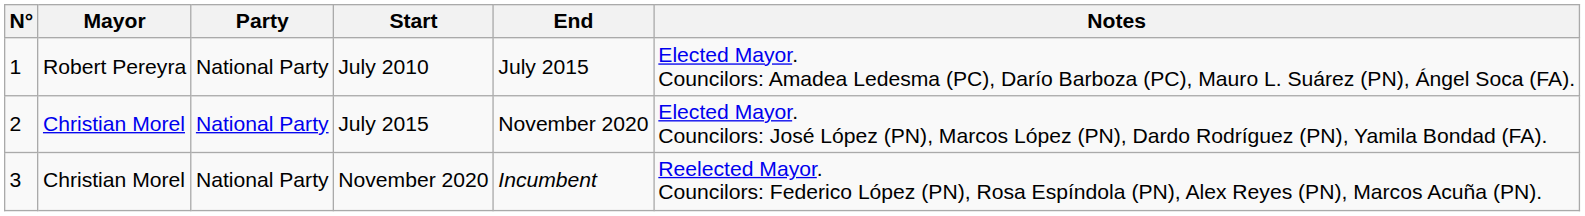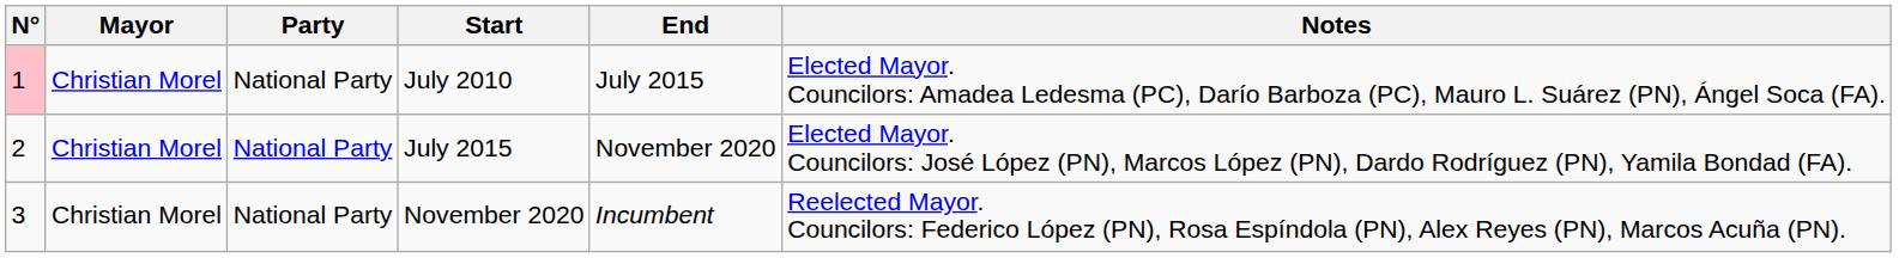July 2010 | N°: no background -> pink background
July 2010 | Mayor: Robert Pereyra -> Christian Morel
